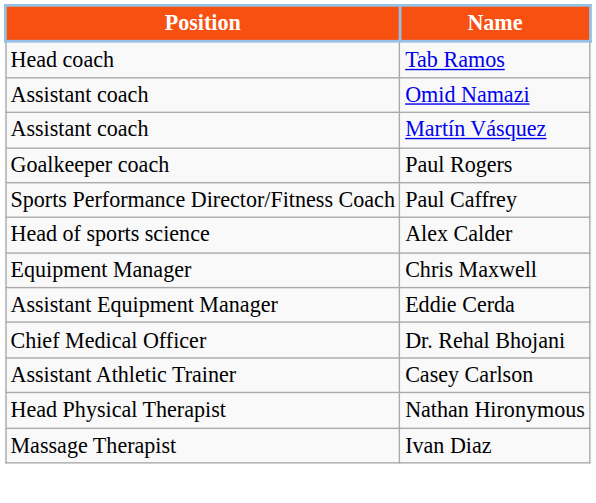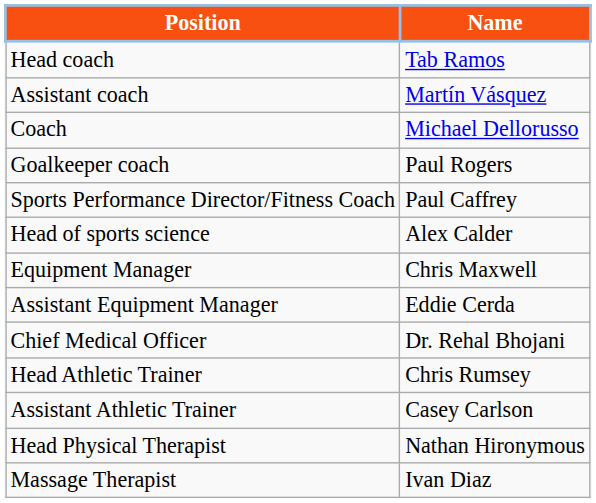- row: Assistant coach | Omid Namazi
+ row: Coach | Michael Dellorusso
+ row: Head Athletic Trainer | Chris Rumsey
